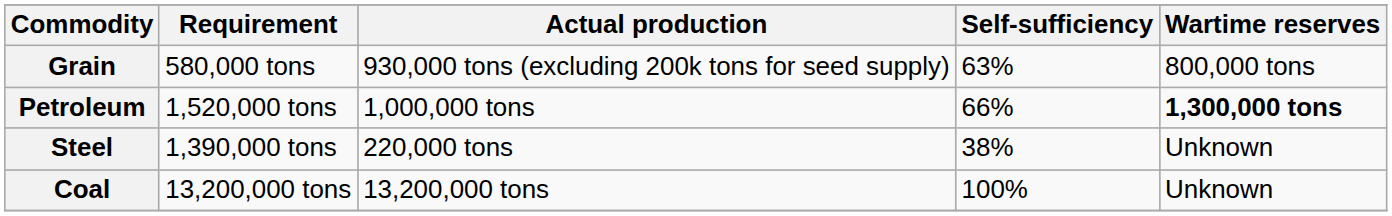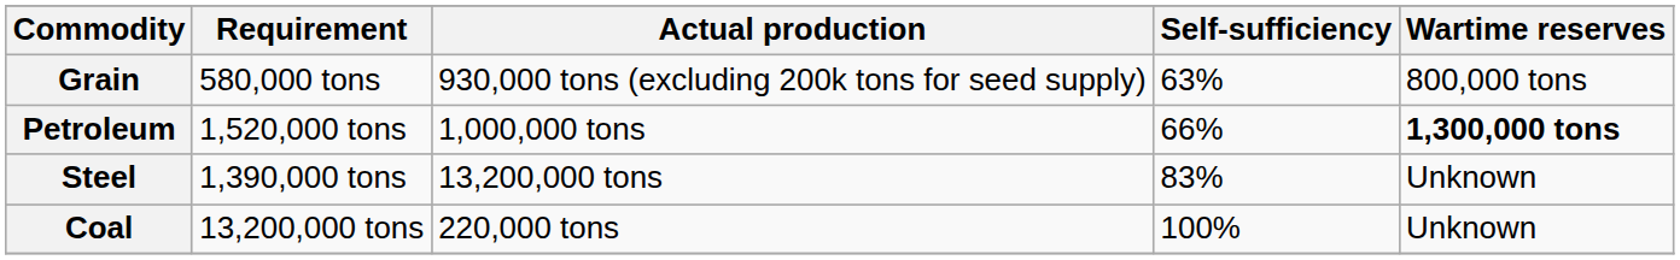Steel | Actual production: 220,000 tons -> 13,200,000 tons
Steel | Self-sufficiency: 38% -> 83%
Coal | Actual production: 13,200,000 tons -> 220,000 tons
